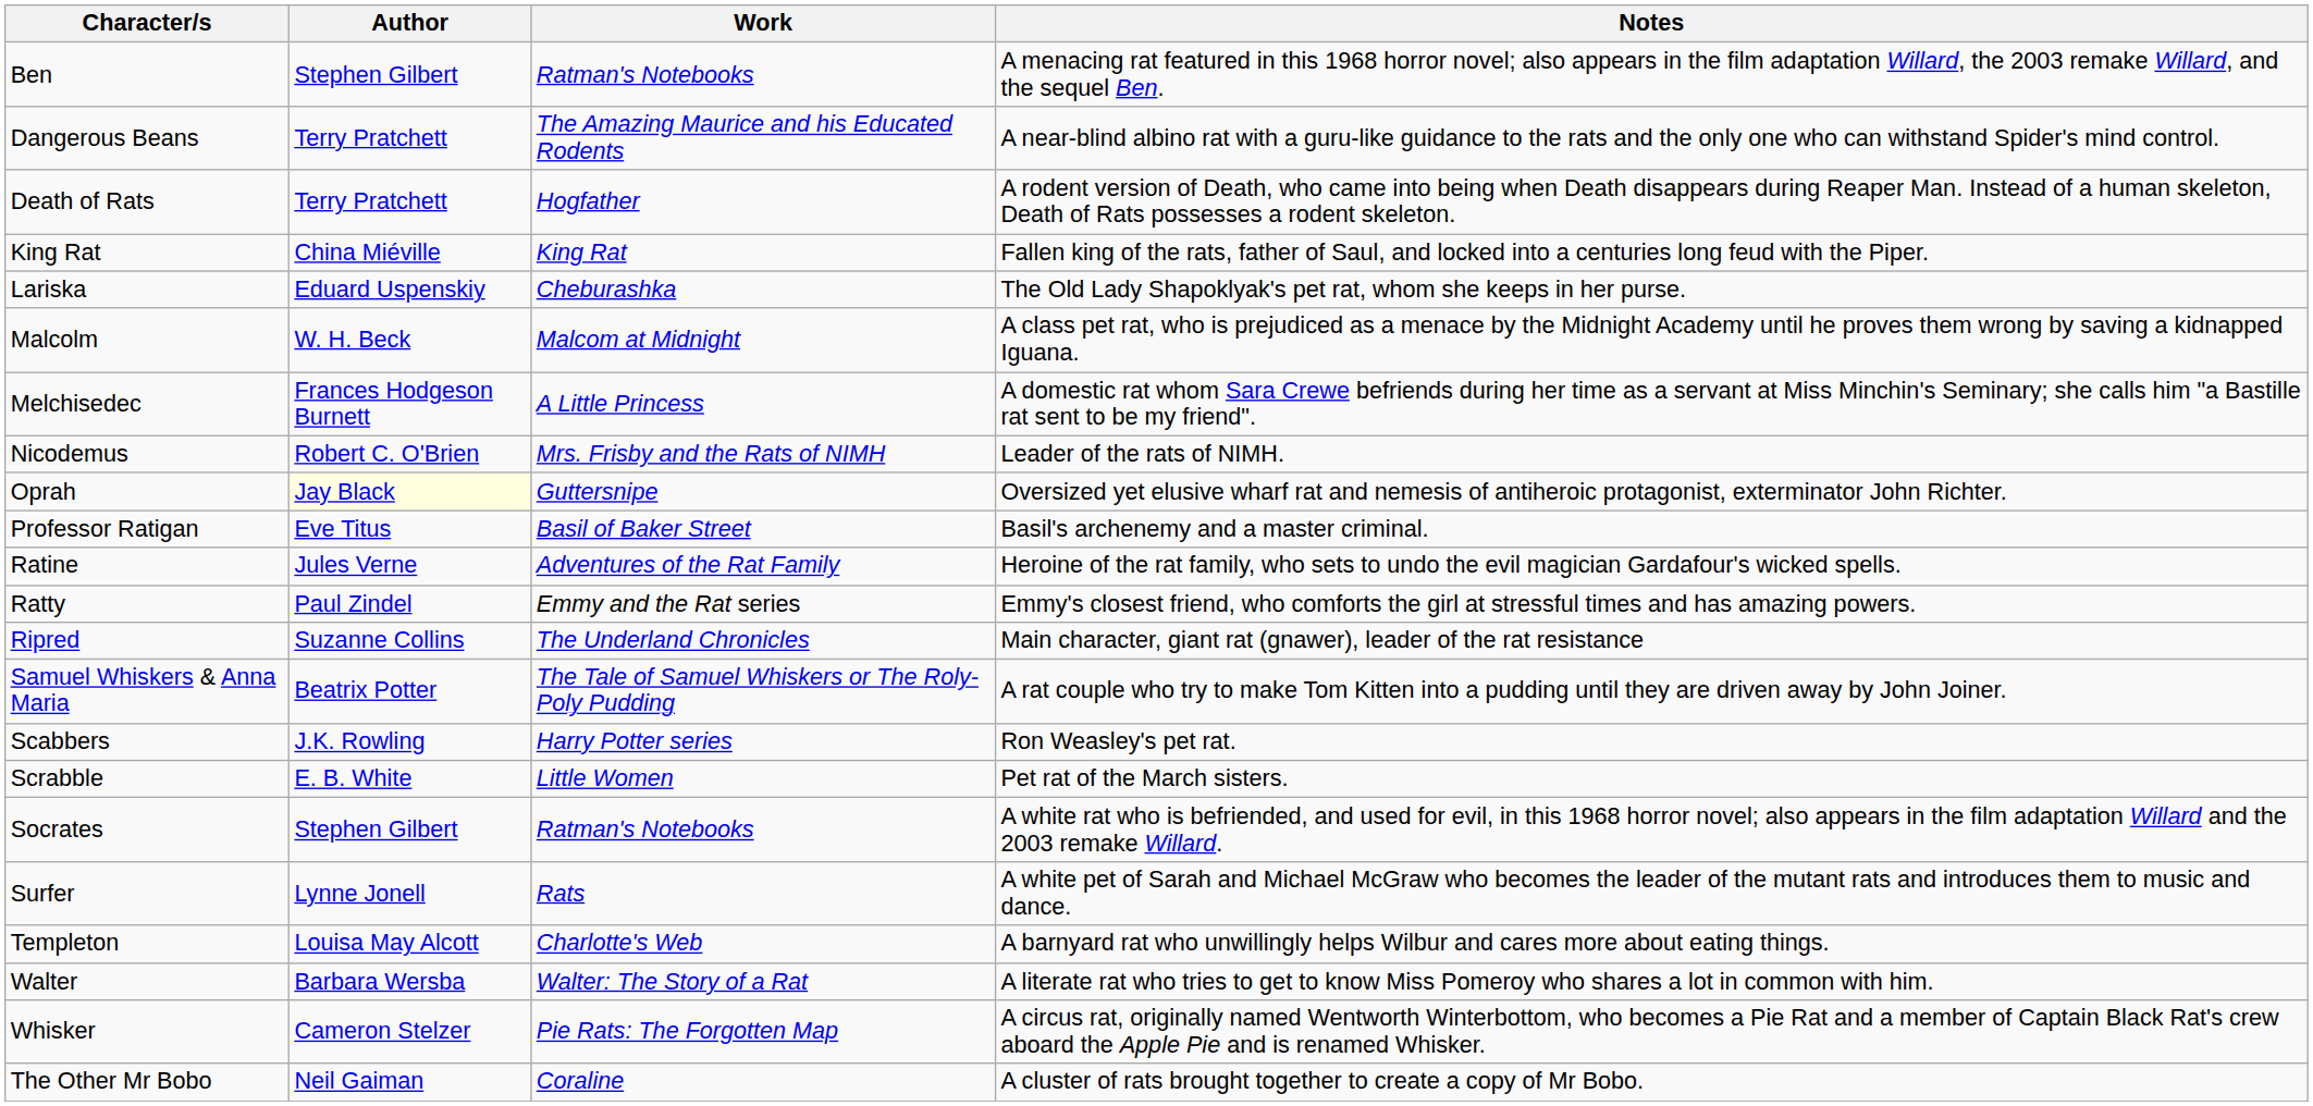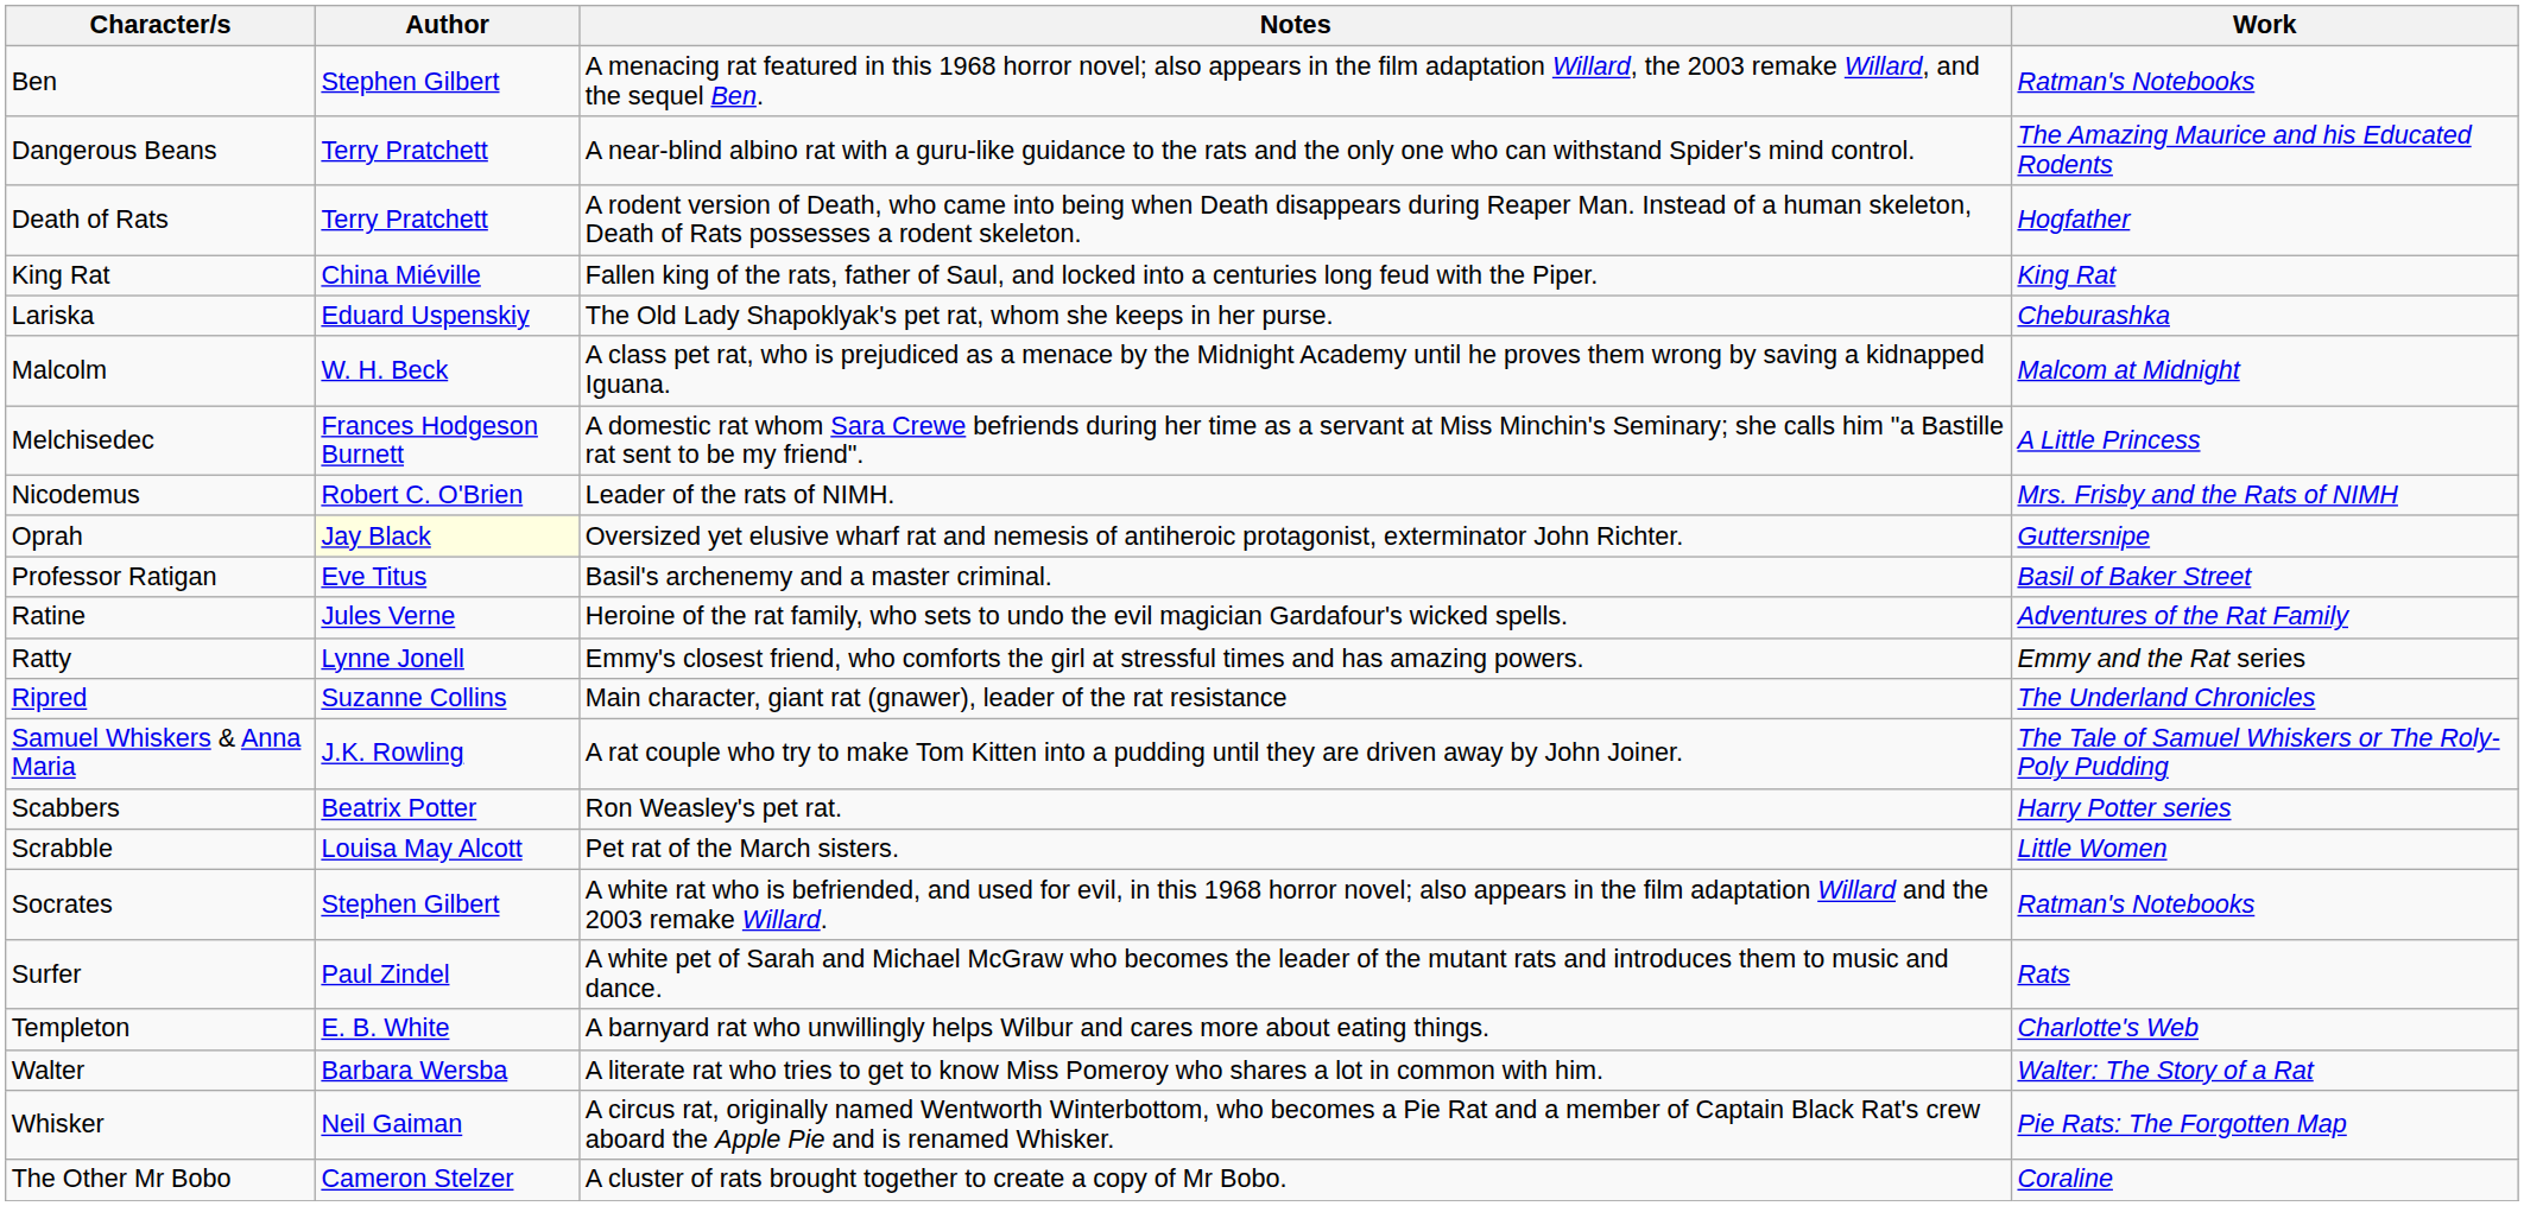columns swapped: Work <-> Notes
Ratty | Author: Paul Zindel -> Lynne Jonell
Samuel Whiskers & Anna Maria | Author: Beatrix Potter -> J.K. Rowling
Scabbers | Author: J.K. Rowling -> Beatrix Potter
Scrabble | Author: E. B. White -> Louisa May Alcott
Surfer | Author: Lynne Jonell -> Paul Zindel
Templeton | Author: Louisa May Alcott -> E. B. White
Whisker | Author: Cameron Stelzer -> Neil Gaiman
The Other Mr Bobo | Author: Neil Gaiman -> Cameron Stelzer
